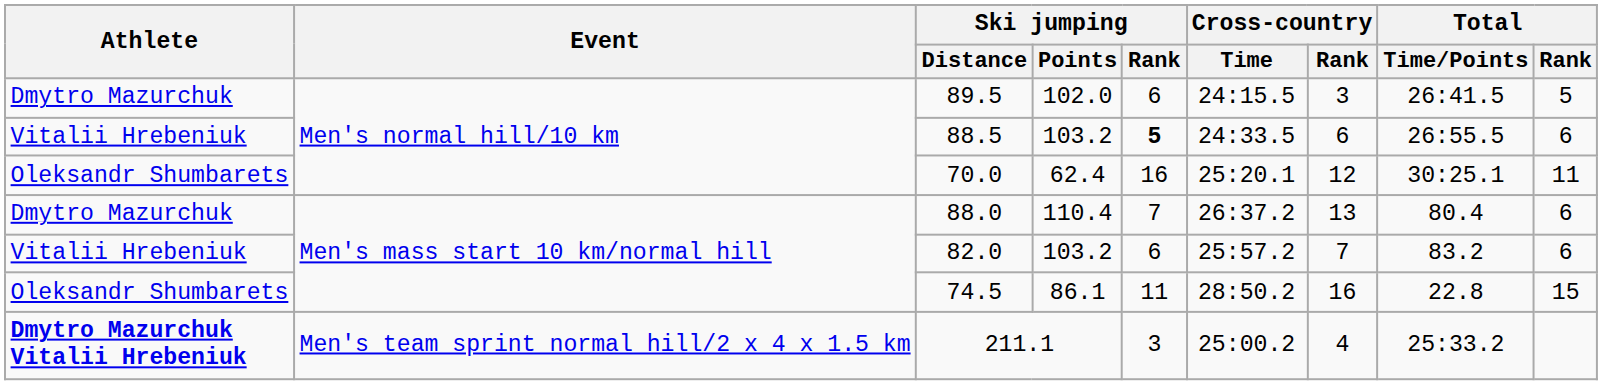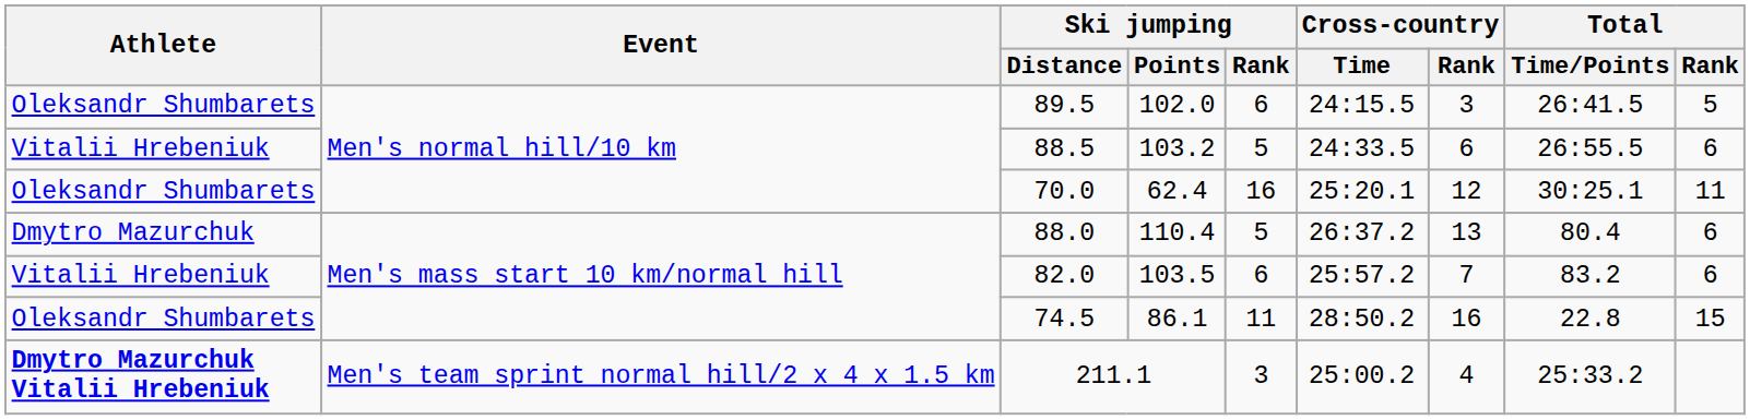89.5 | Athlete: Dmytro Mazurchuk -> Oleksandr Shumbarets
88.5 | Ski jumping / Rank: bold -> normal
88.0 | Ski jumping / Rank: 7 -> 5
82.0 | Ski jumping / Points: 103.2 -> 103.5
